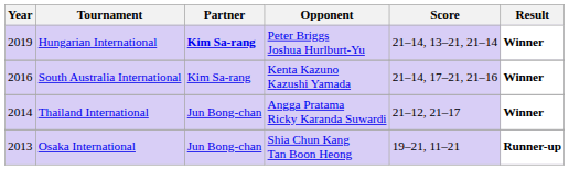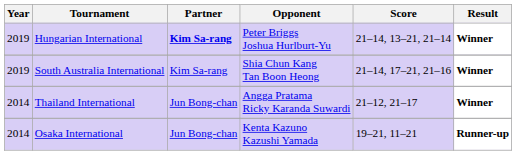South Australia International | Year: 2016 -> 2019
South Australia International | Opponent: Kenta Kazuno Kazushi Yamada -> Shia Chun Kang Tan Boon Heong
Osaka International | Year: 2013 -> 2014
Osaka International | Opponent: Shia Chun Kang Tan Boon Heong -> Kenta Kazuno Kazushi Yamada
